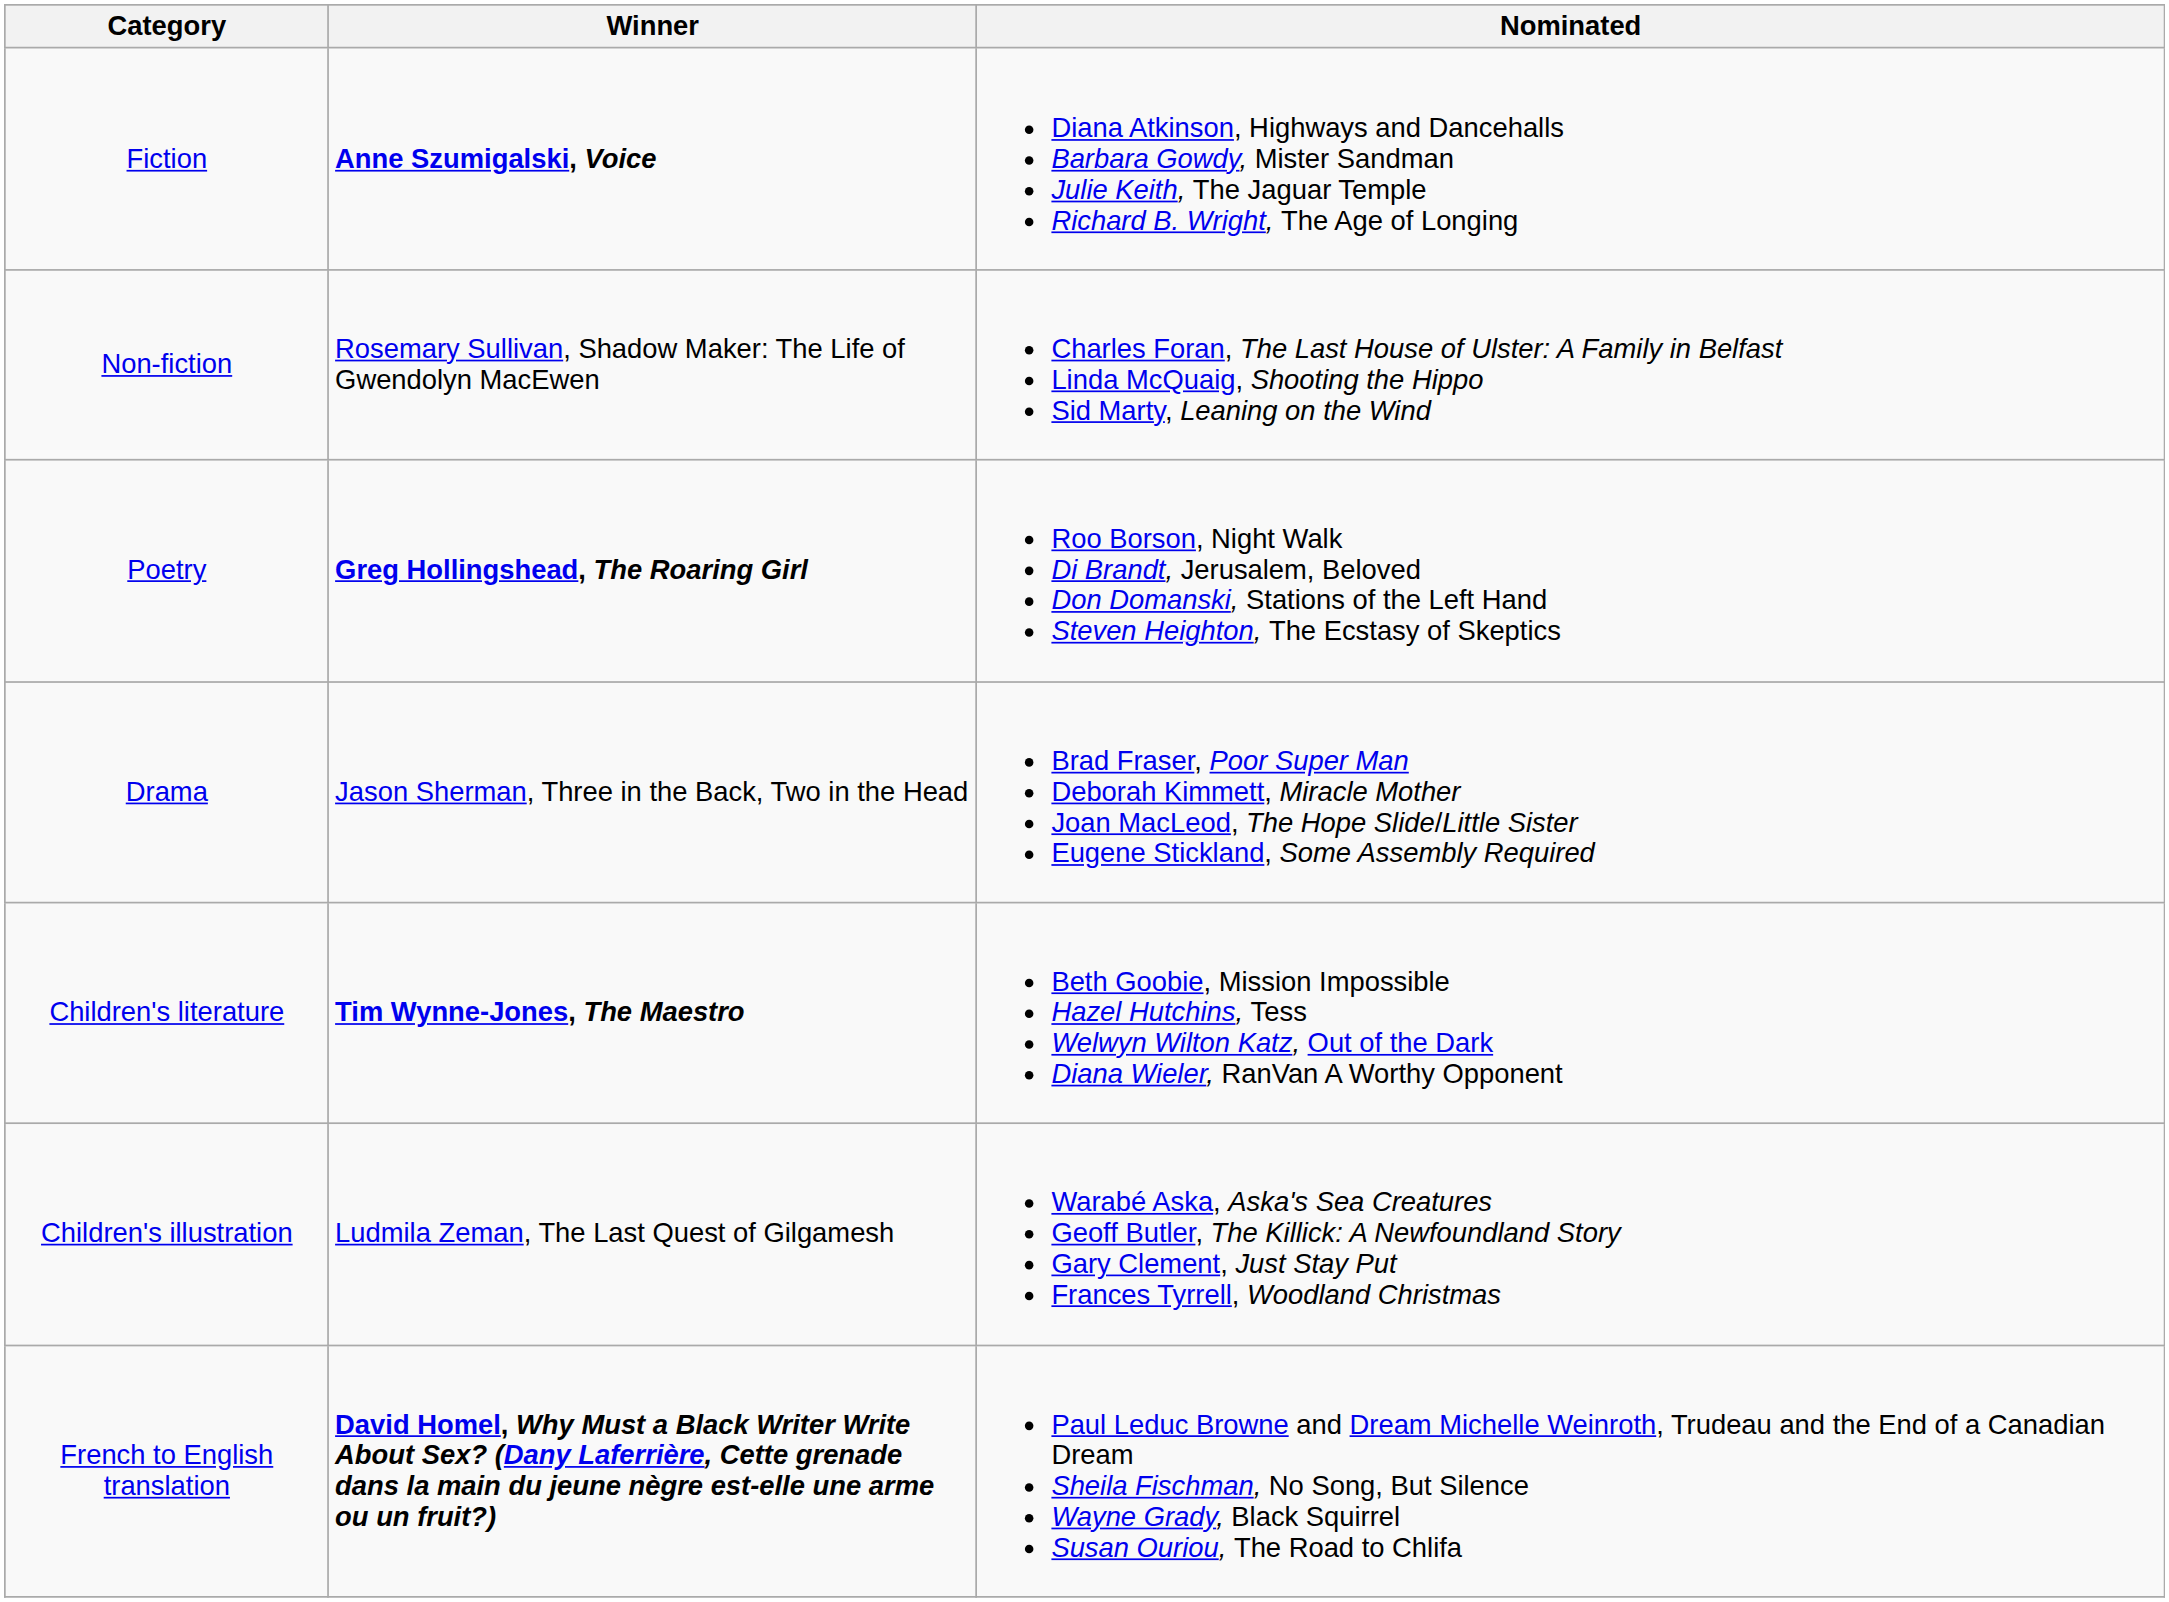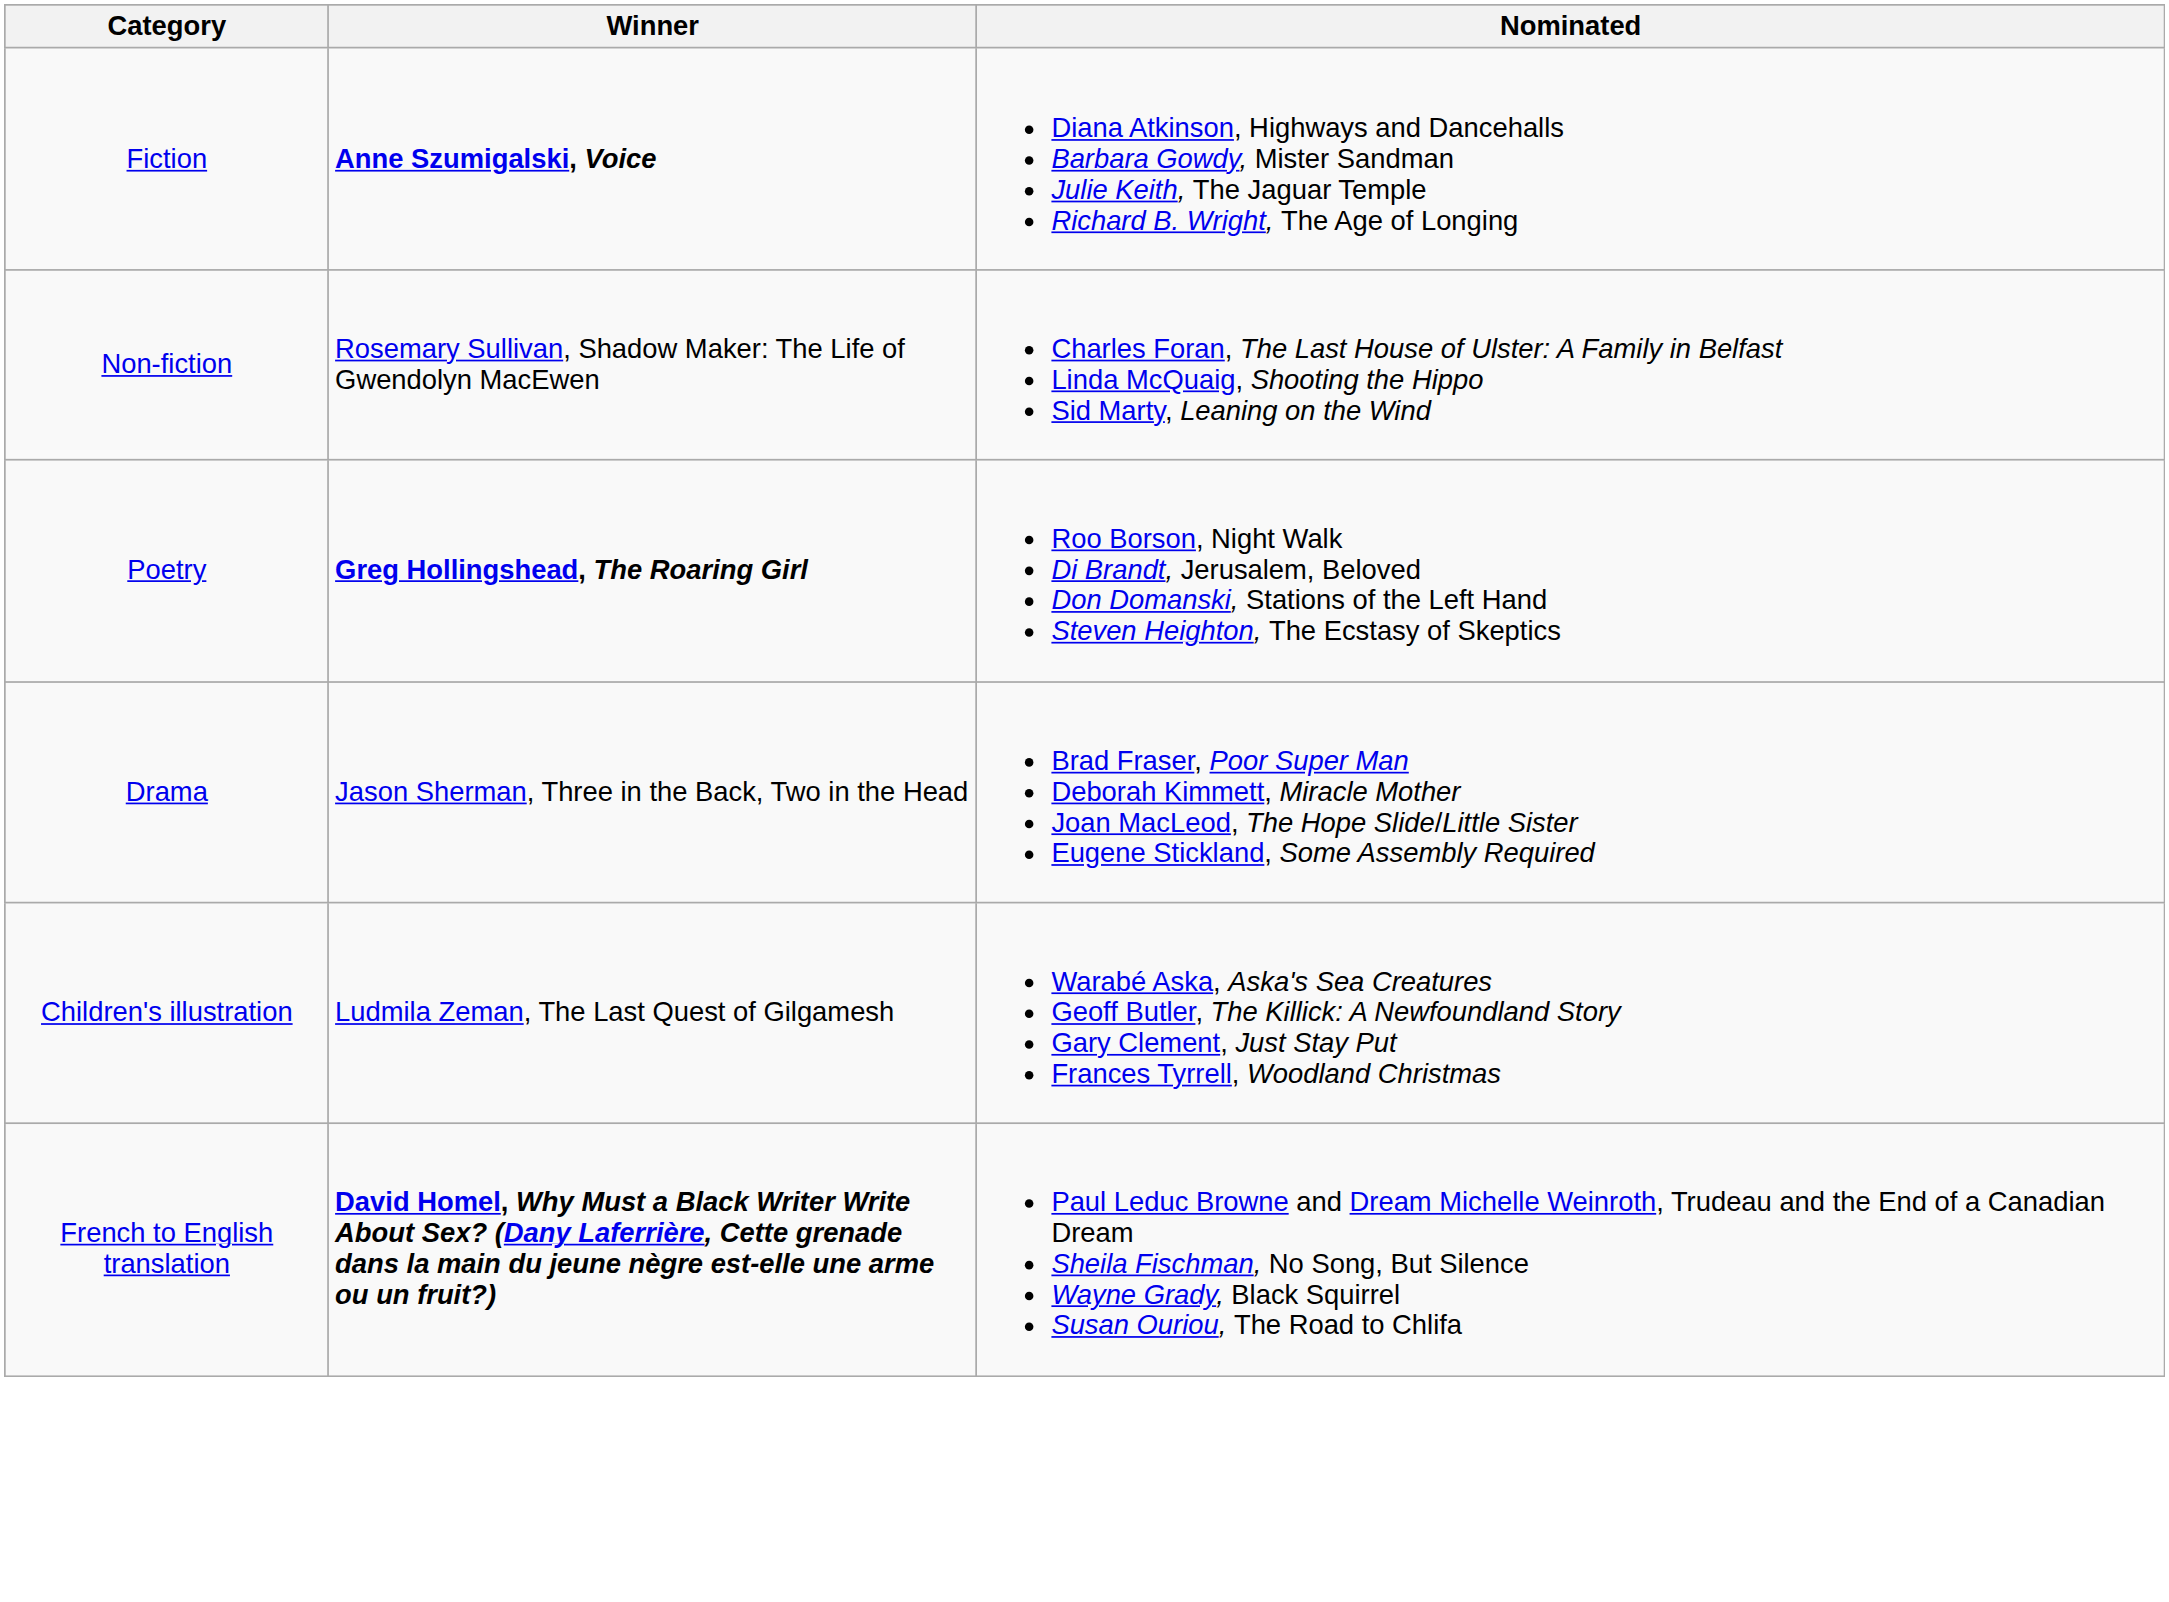- row: Children's literature | Tim Wynne-Jones, The Maestro | Beth Goobie, Mission Impossible Hazel Hutchins, Tess Welwyn Wilton Katz, Out of the Dark Diana Wieler, RanVan A Worthy Opponent
